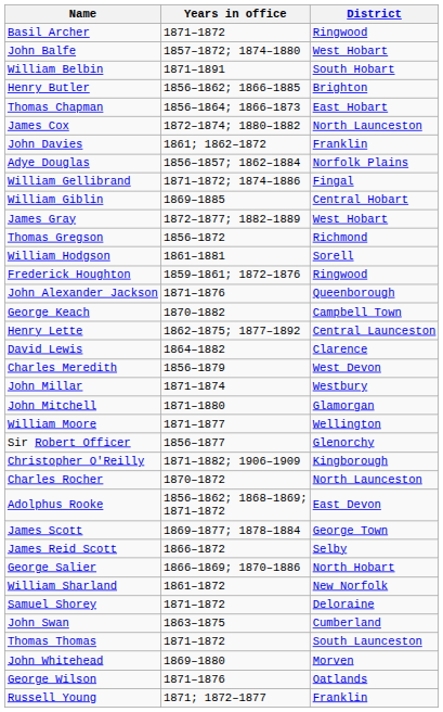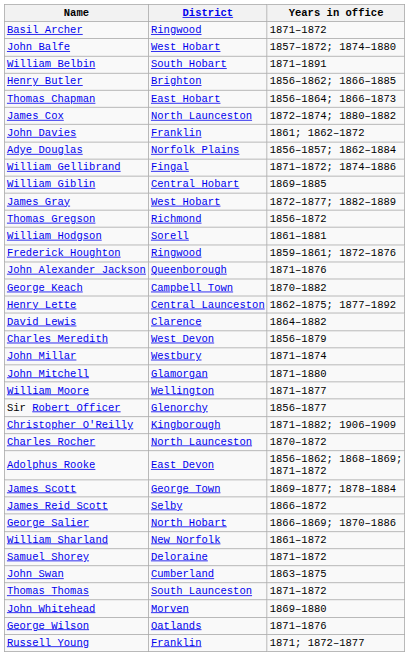columns swapped: District <-> Years in office
